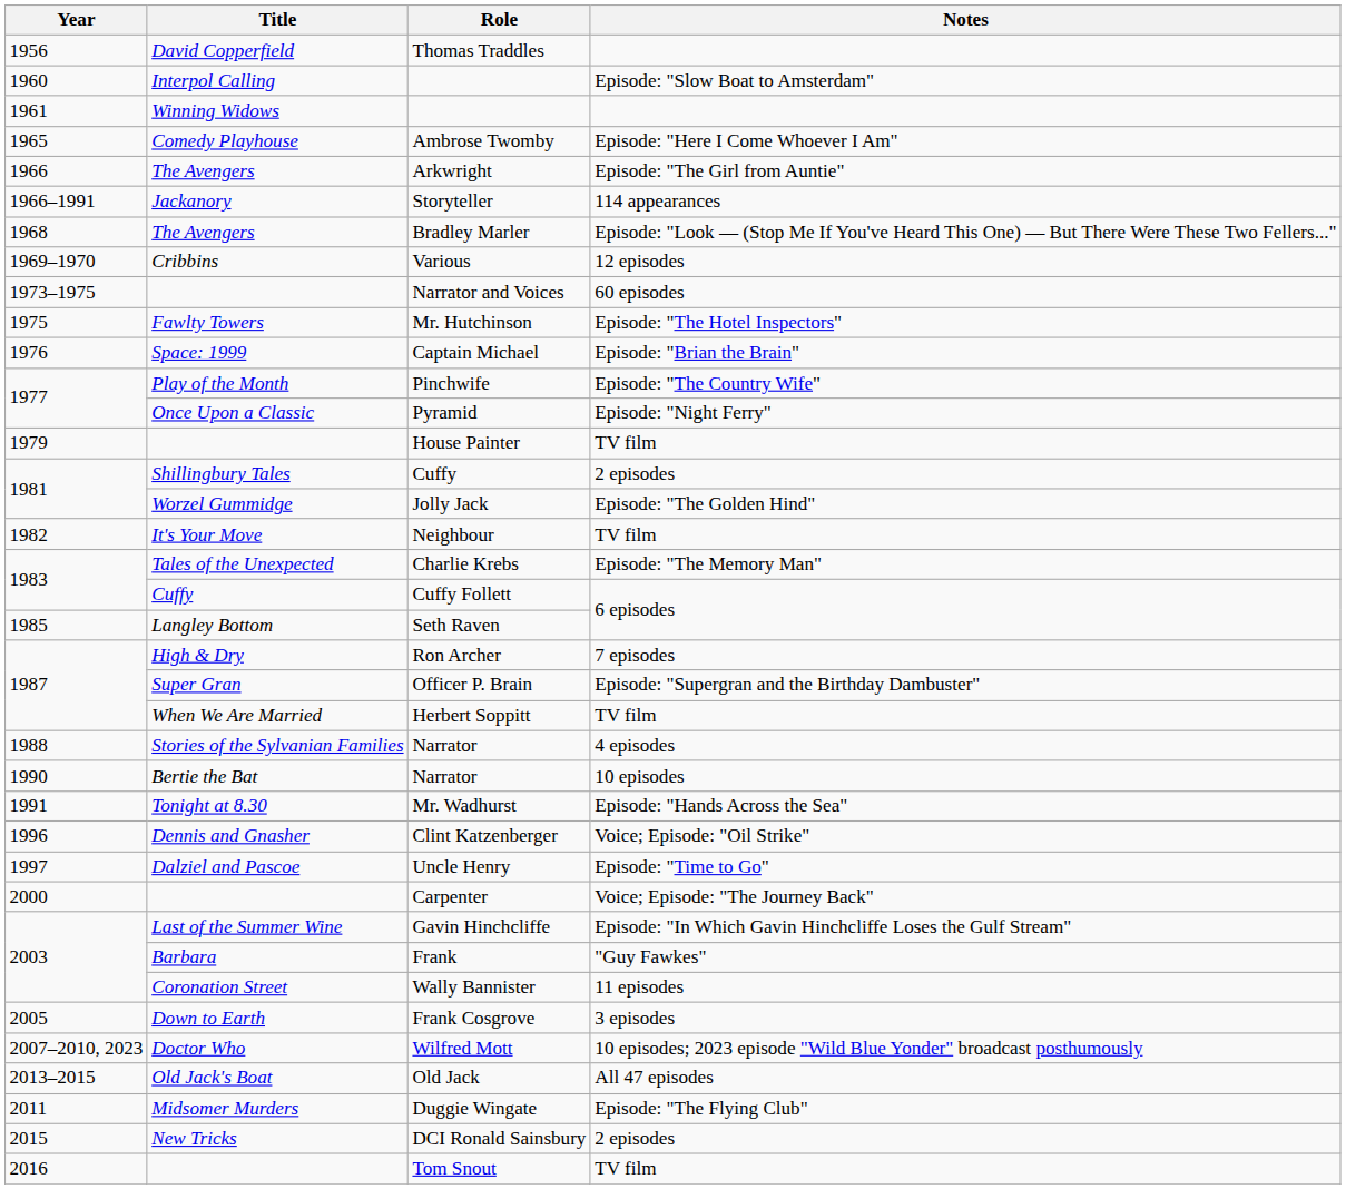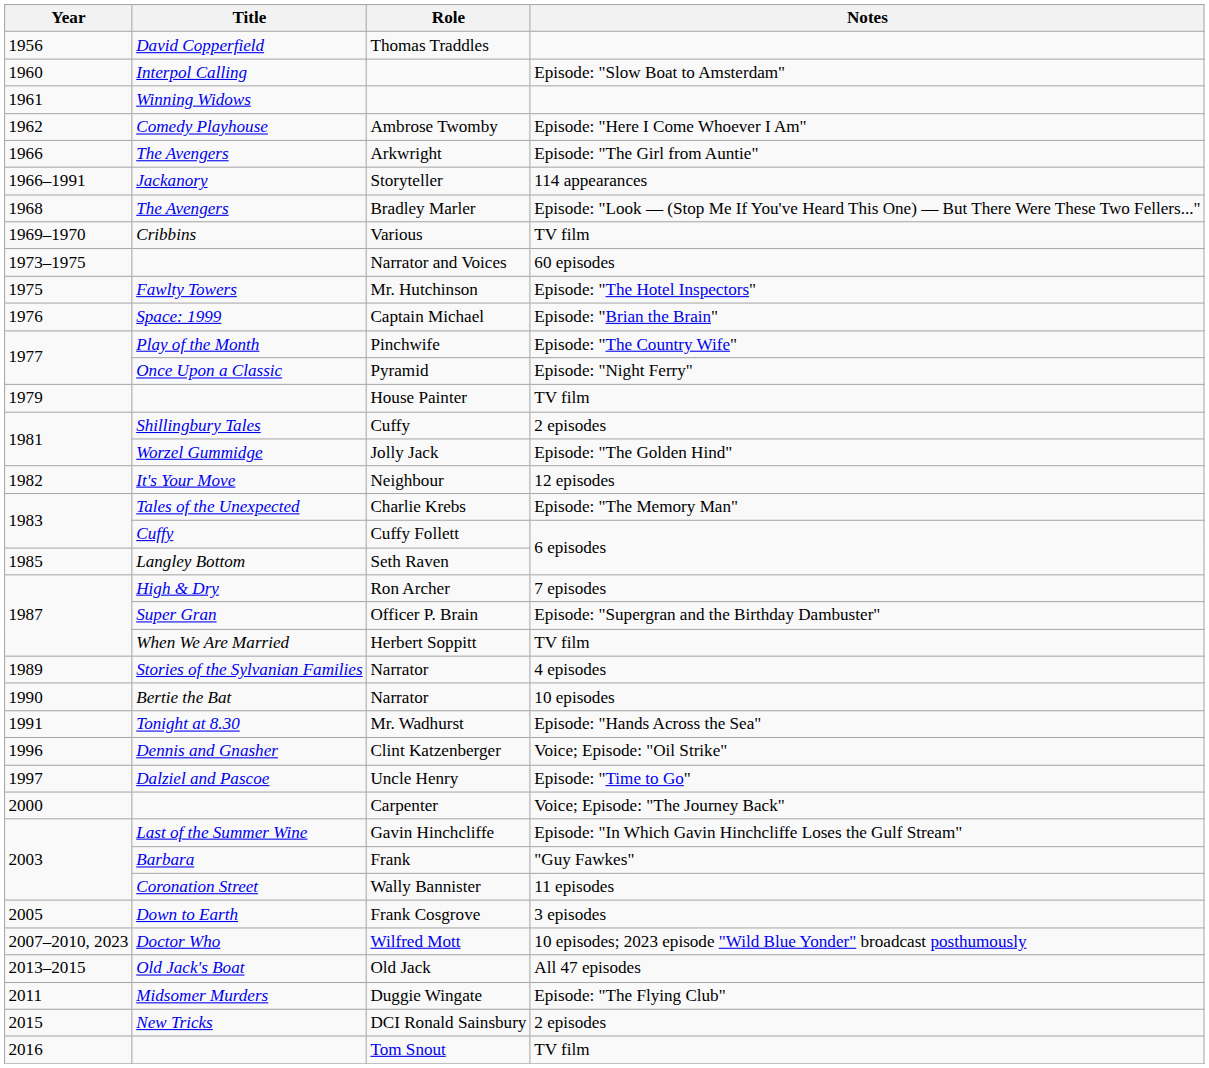Ambrose Twomby | Year: 1965 -> 1962
Various | Notes: 12 episodes -> TV film
Neighbour | Notes: TV film -> 12 episodes
Stories of the Sylvanian Families / Narrator | Year: 1988 -> 1989
